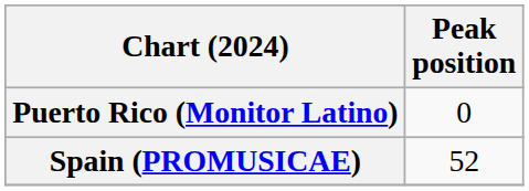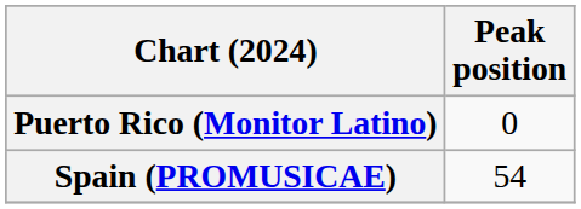Spain (PROMUSICAE) | Peak position: 52 -> 54
